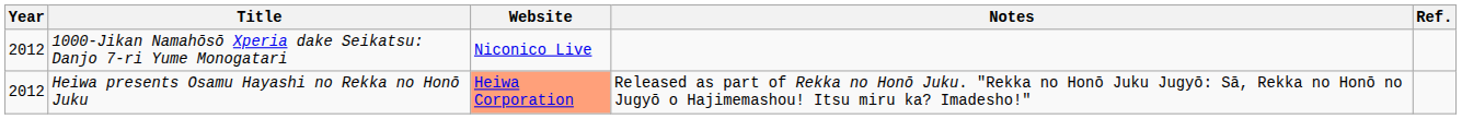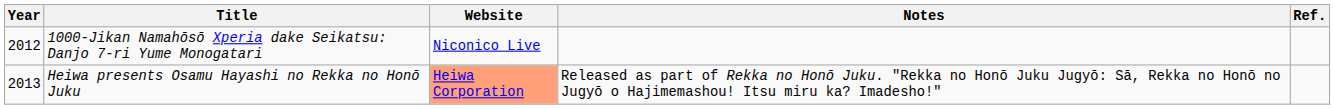Heiwa presents Osamu Hayashi no Rekka no Honō Juku | Year: 2012 -> 2013
